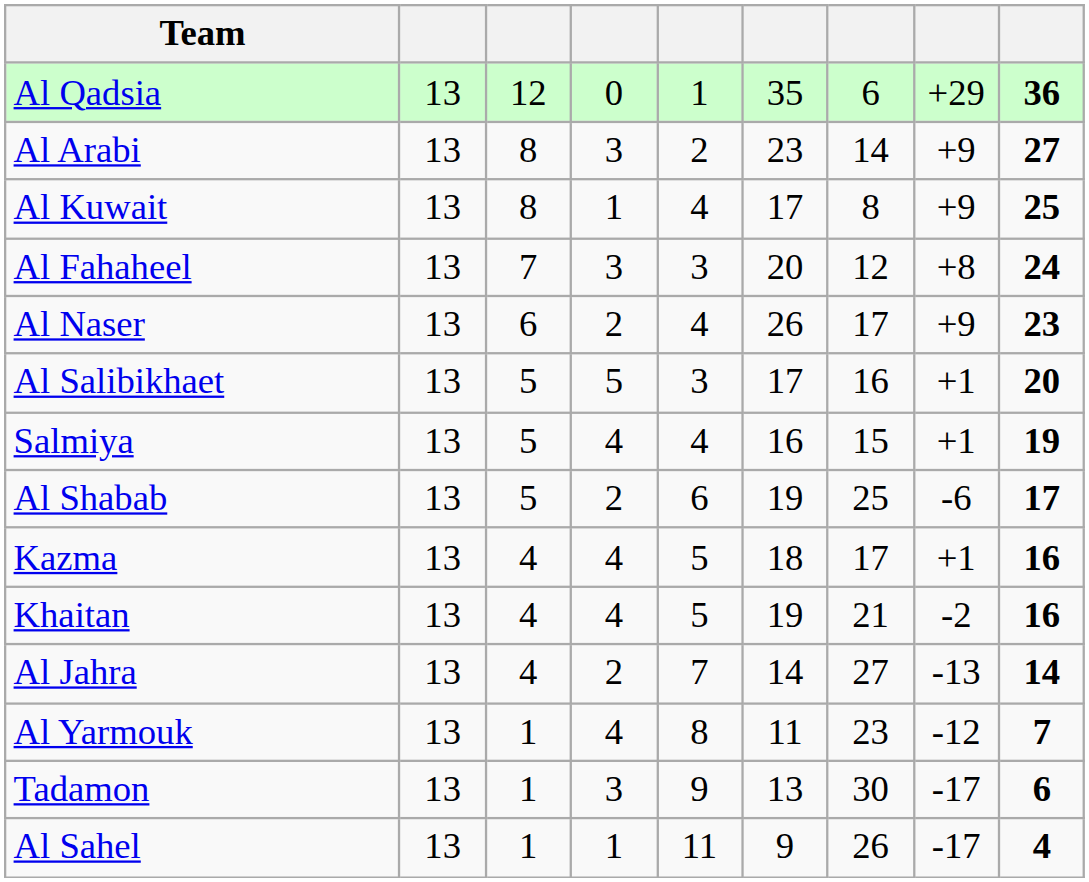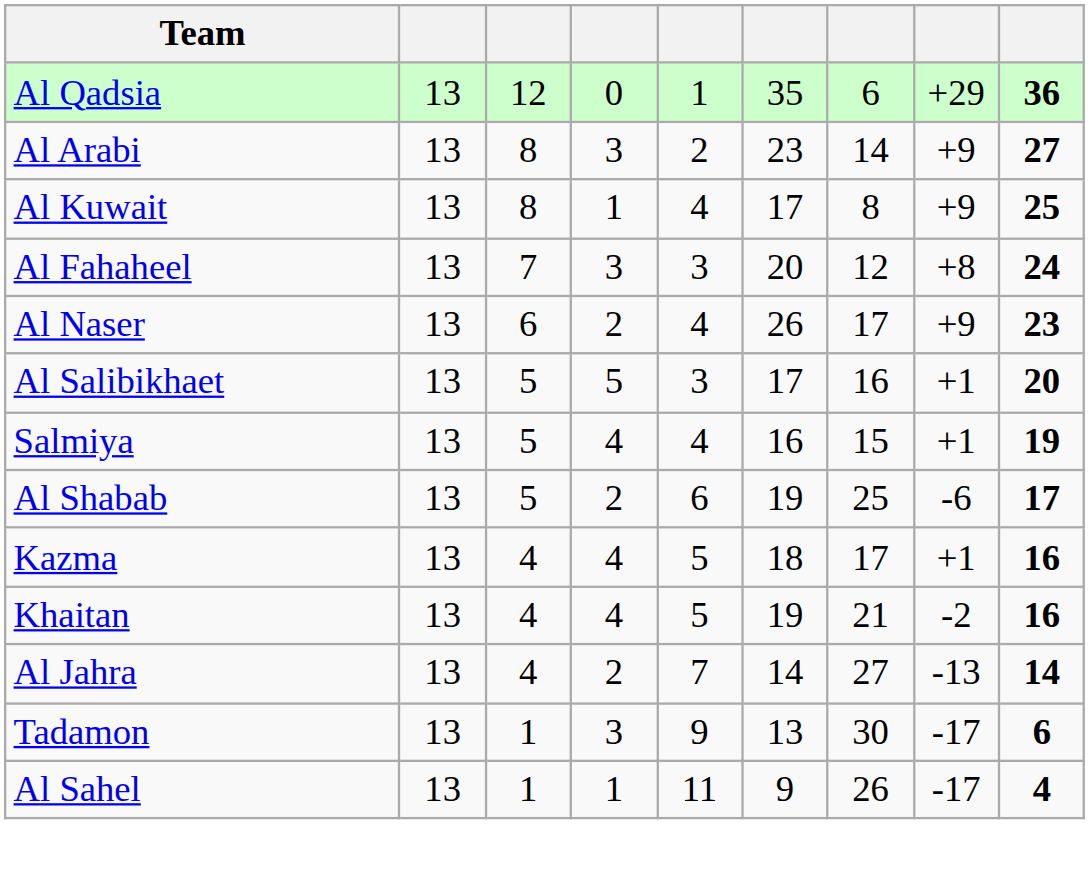- row: Al Yarmouk | 13 | 1 | 4 | 8 | 11 | 23 | -12 | 7
